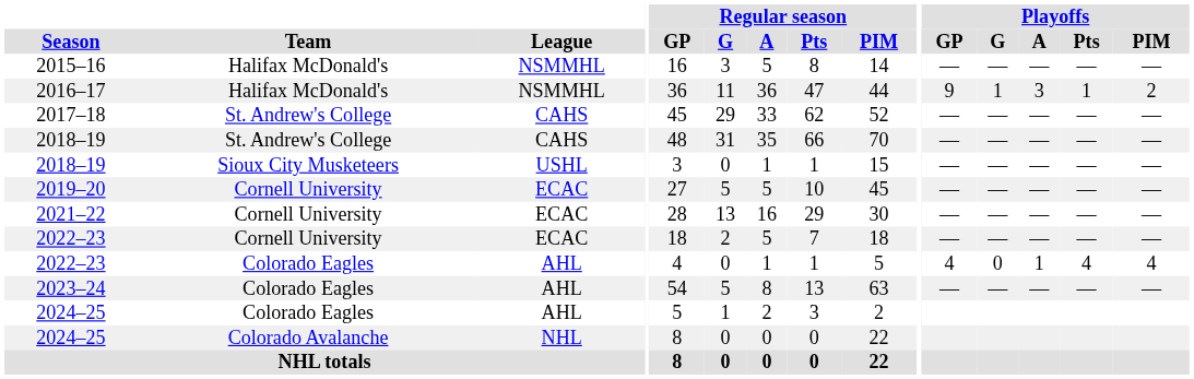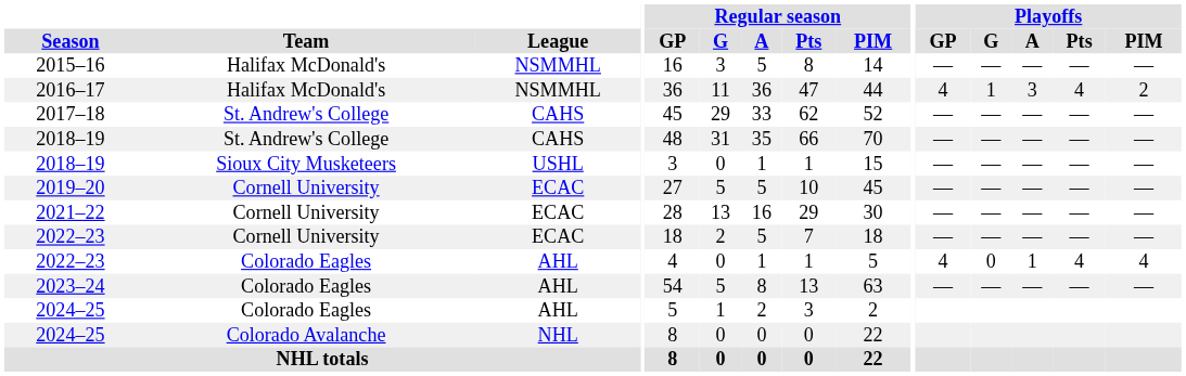2016–17 | Playoffs / GP: 9 -> 4
2016–17 | Playoffs / Pts: 1 -> 4
